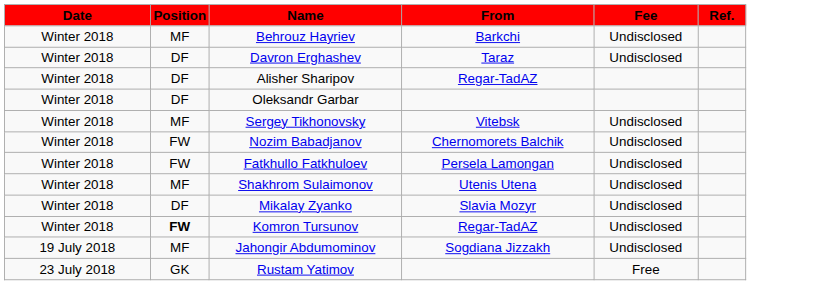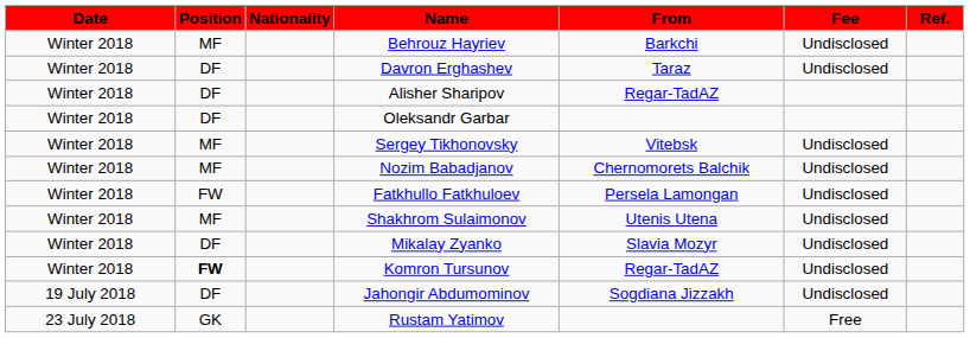+ column: Nationality
Nozim Babadjanov | Position: FW -> MF
Jahongir Abdumominov | Position: MF -> DF
